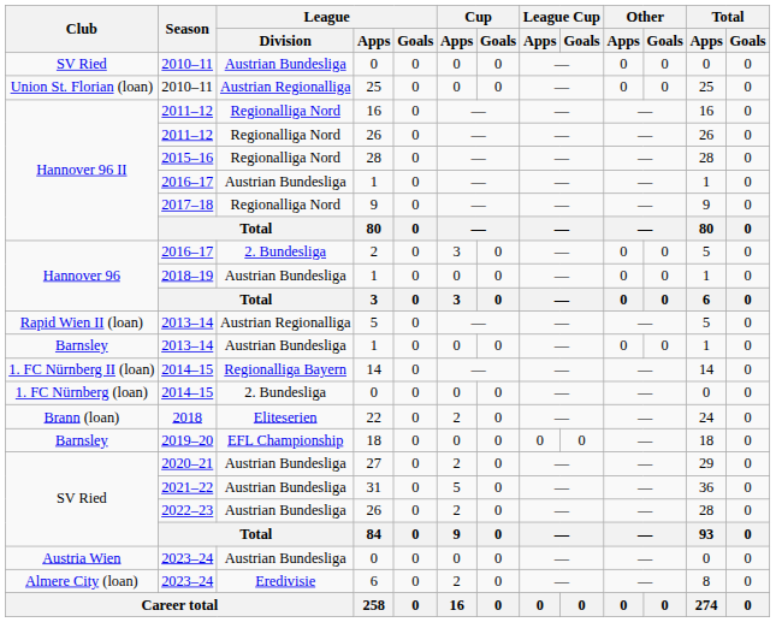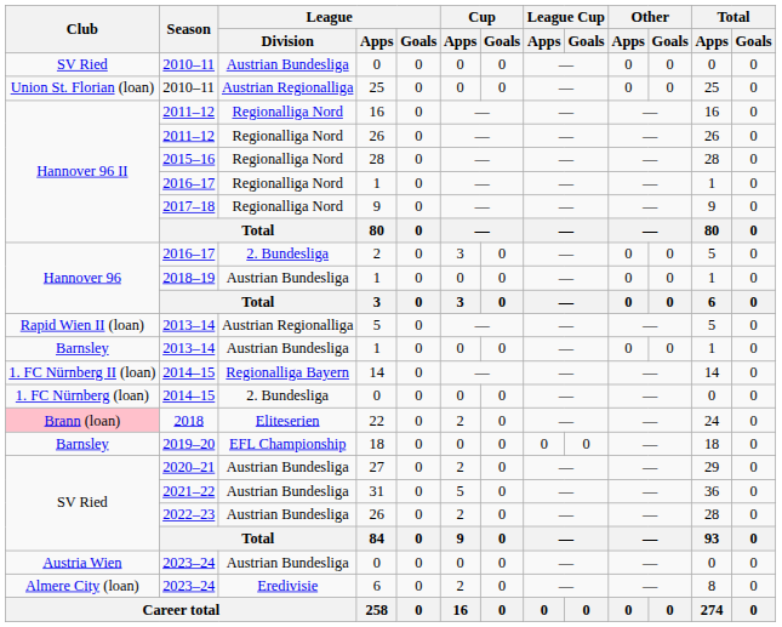2016–17 / 1 | League / Division: Austrian Bundesliga -> Regionalliga Nord
22 | Club: no background -> pink background
